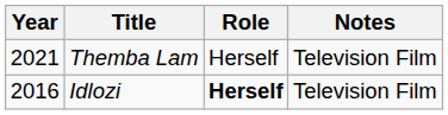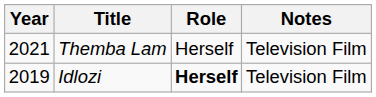Idlozi | Year: 2016 -> 2019
